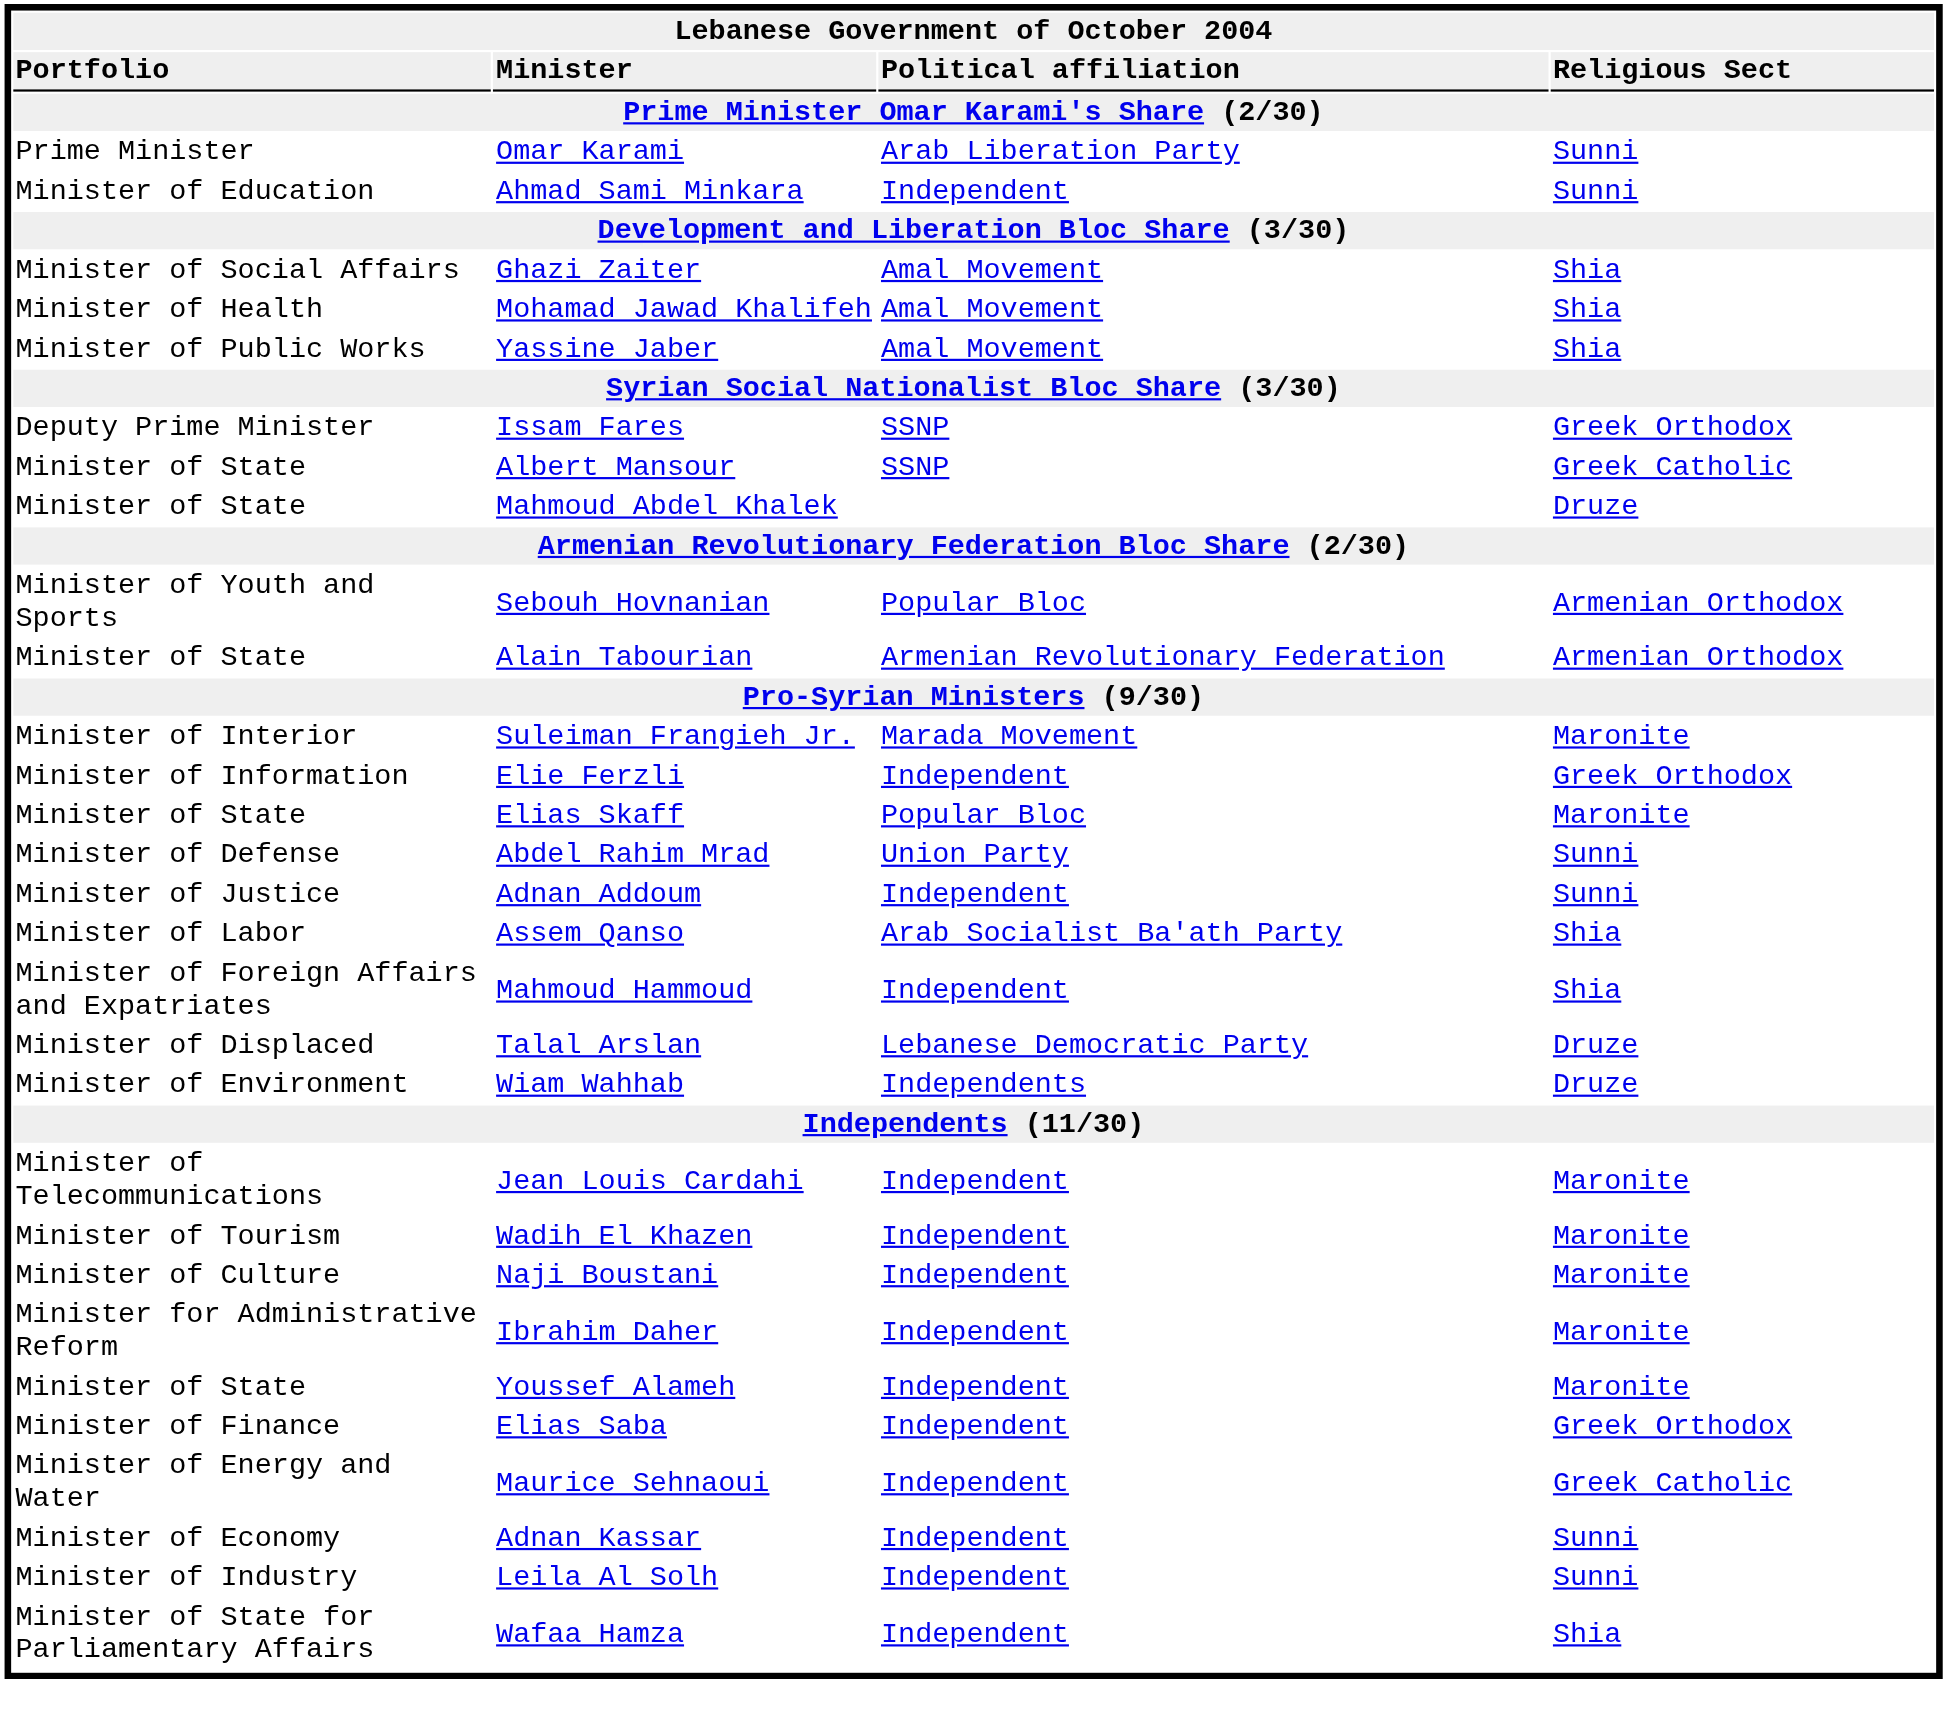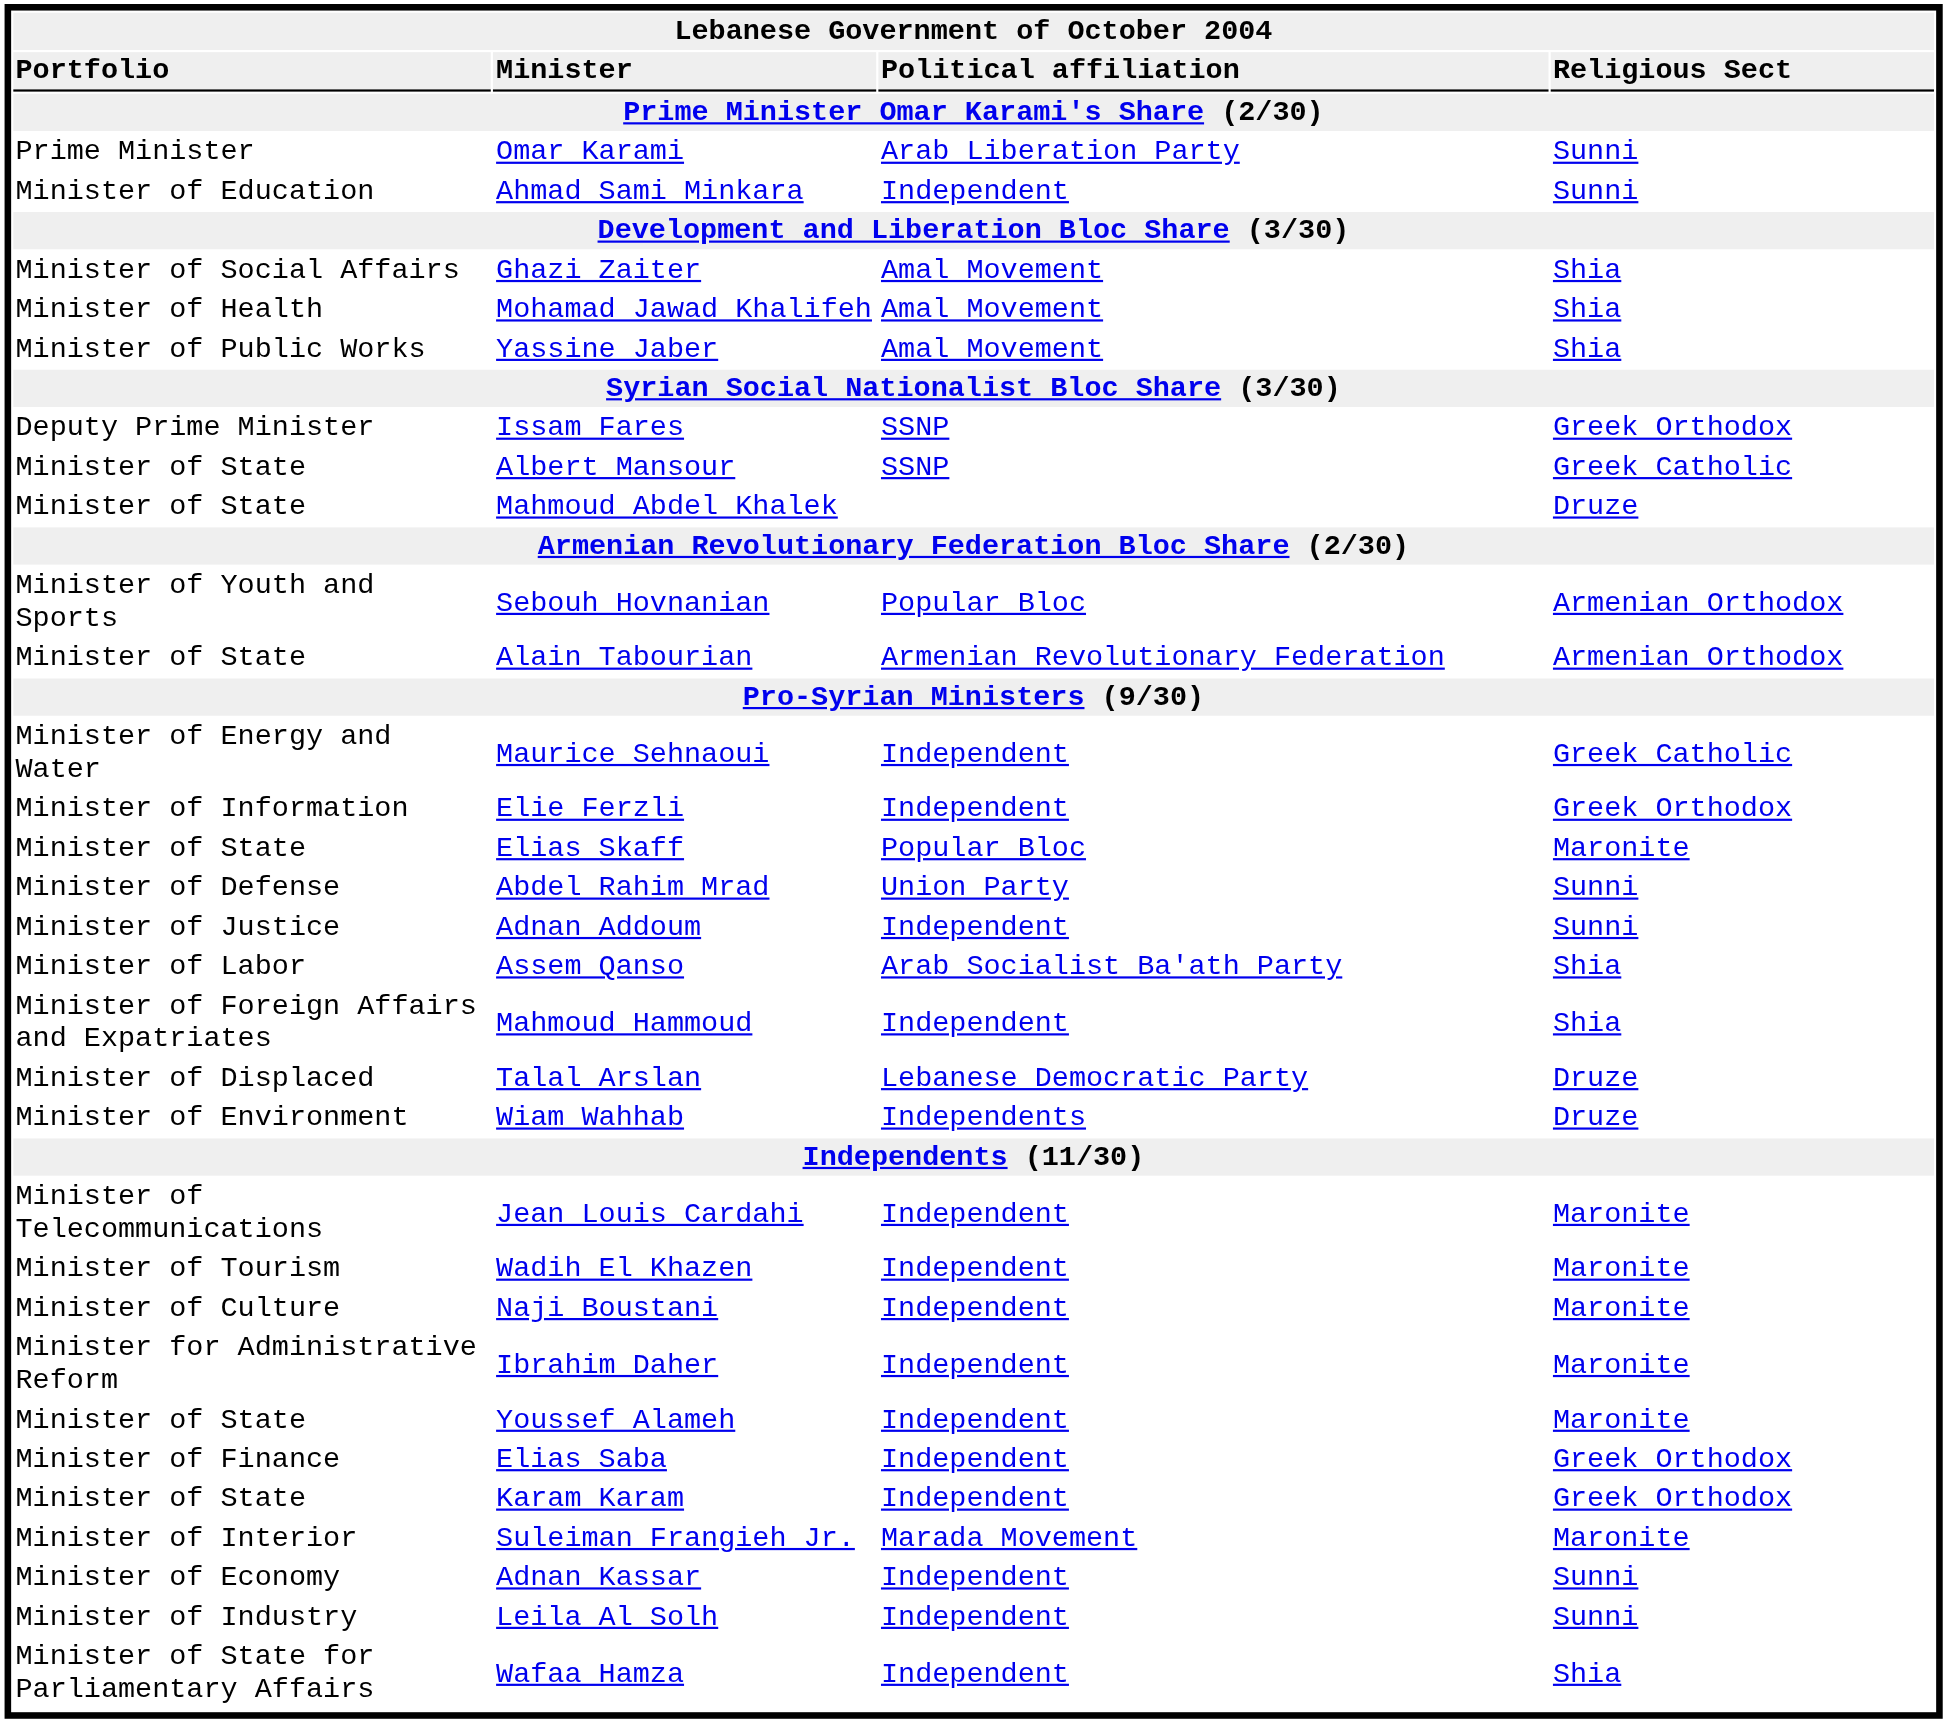rows swapped: Suleiman Frangieh Jr. <-> Maurice Sehnaoui
+ row: Minister of State | Karam Karam | Independent | Greek Orthodox
